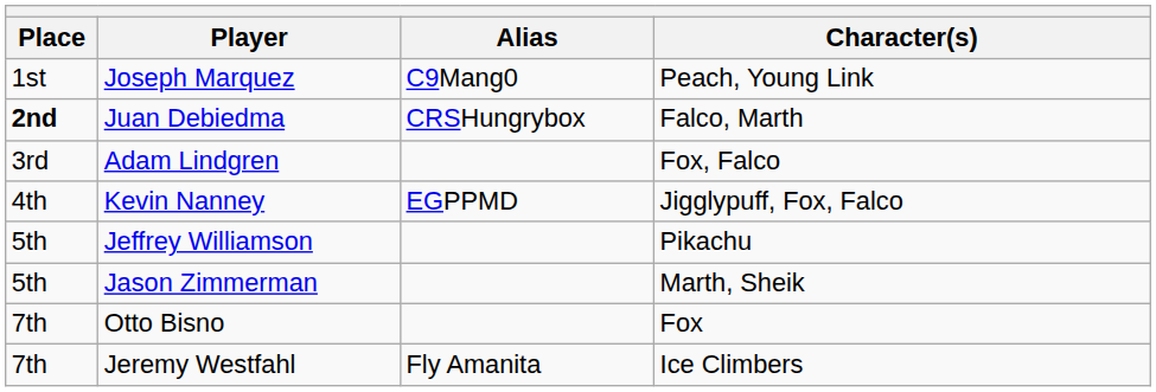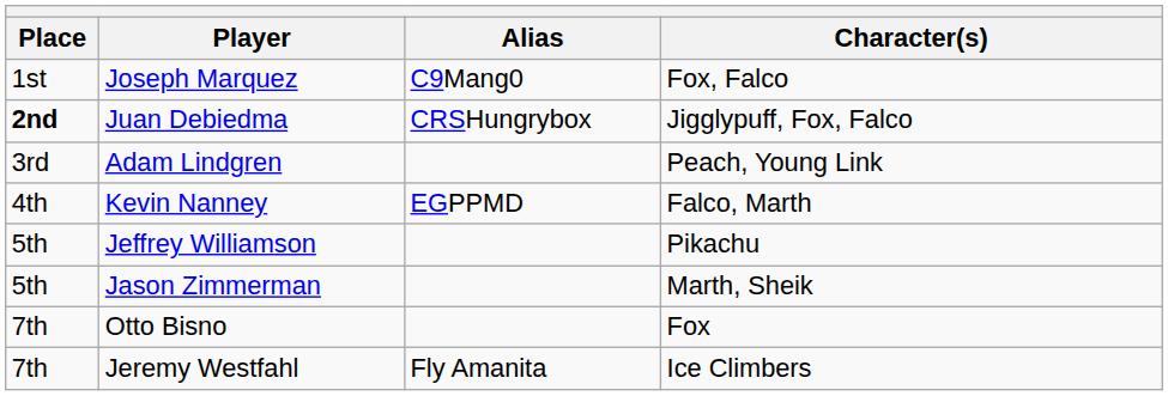Joseph Marquez | Character(s): Peach, Young Link -> Fox, Falco
Juan Debiedma | Character(s): Falco, Marth -> Jigglypuff, Fox, Falco
Adam Lindgren | Character(s): Fox, Falco -> Peach, Young Link
Kevin Nanney | Character(s): Jigglypuff, Fox, Falco -> Falco, Marth
